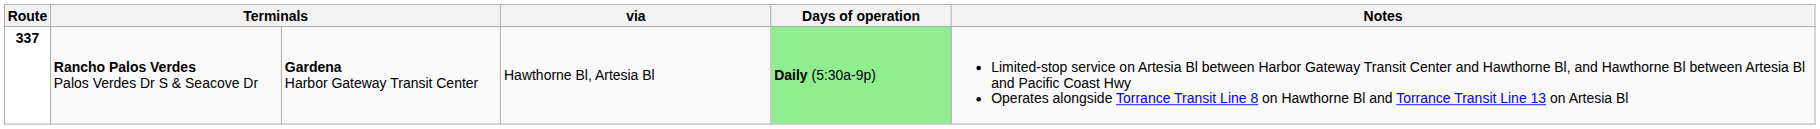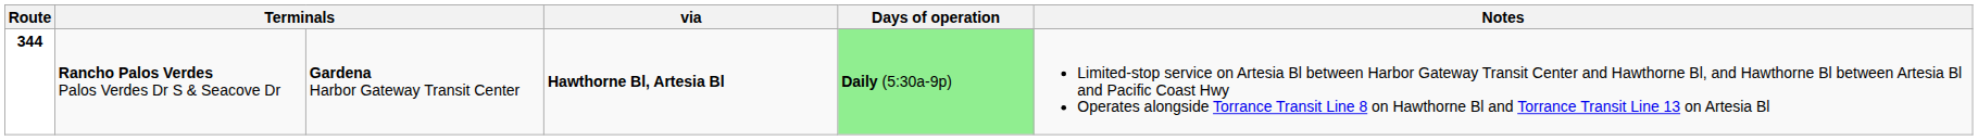Rancho Palos Verdes Palos Verdes Dr S & Seacove Dr | Route: 337 -> 344
Rancho Palos Verdes Palos Verdes Dr S & Seacove Dr | via: normal -> bold
